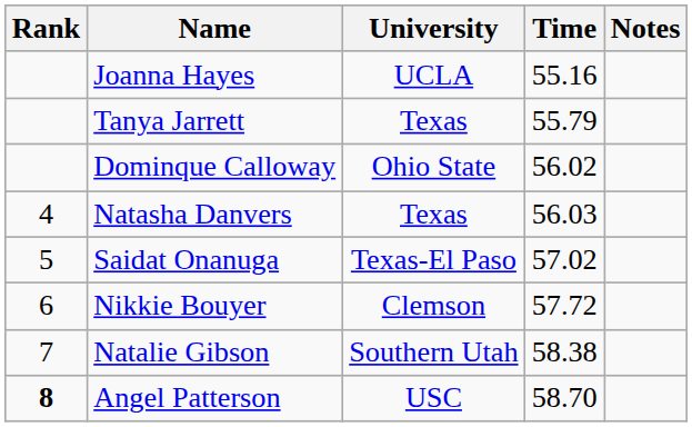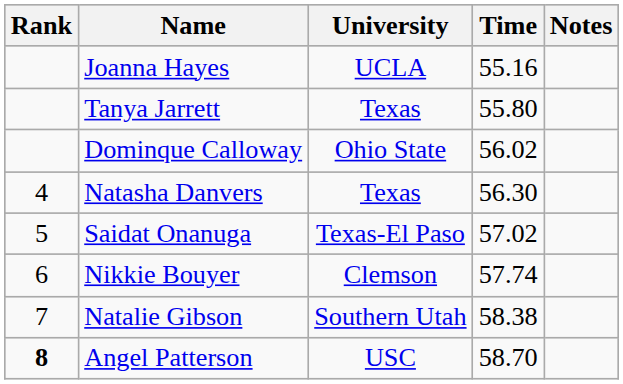Tanya Jarrett | Time: 55.79 -> 55.80
Natasha Danvers | Time: 56.03 -> 56.30
Nikkie Bouyer | Time: 57.72 -> 57.74
